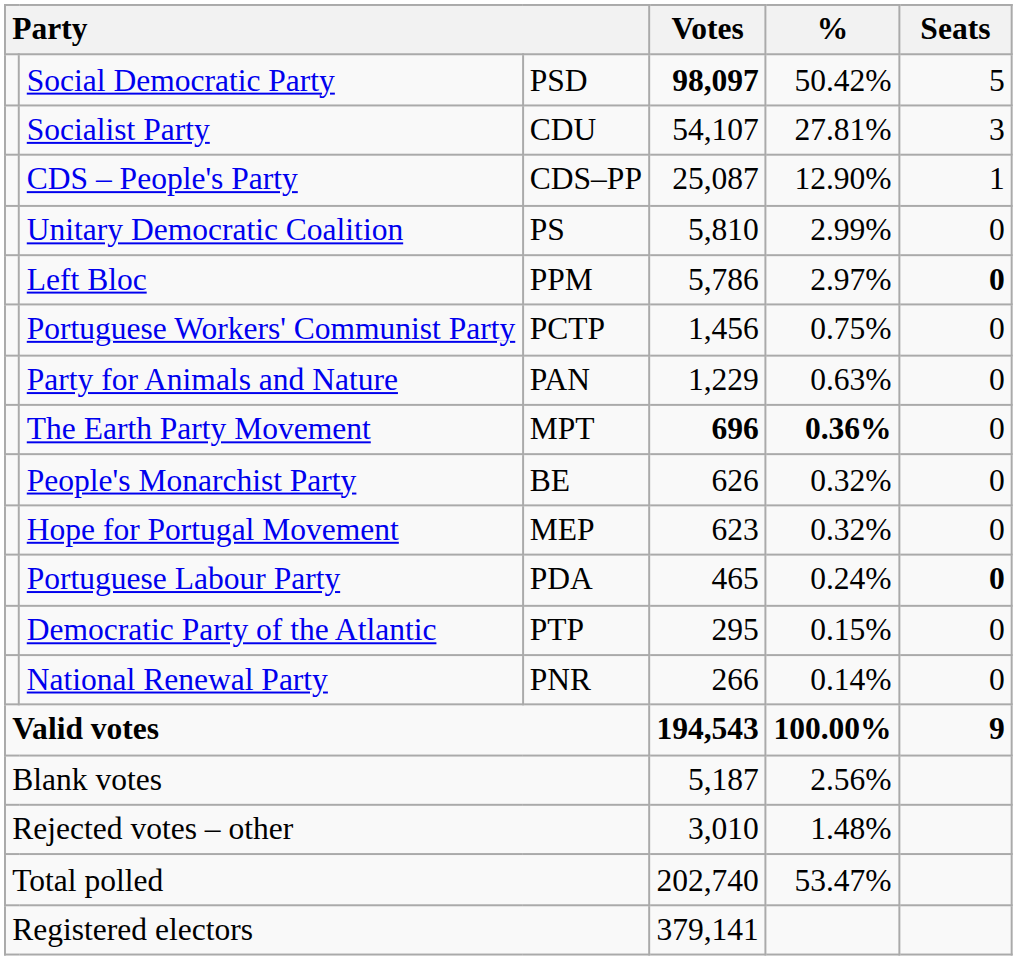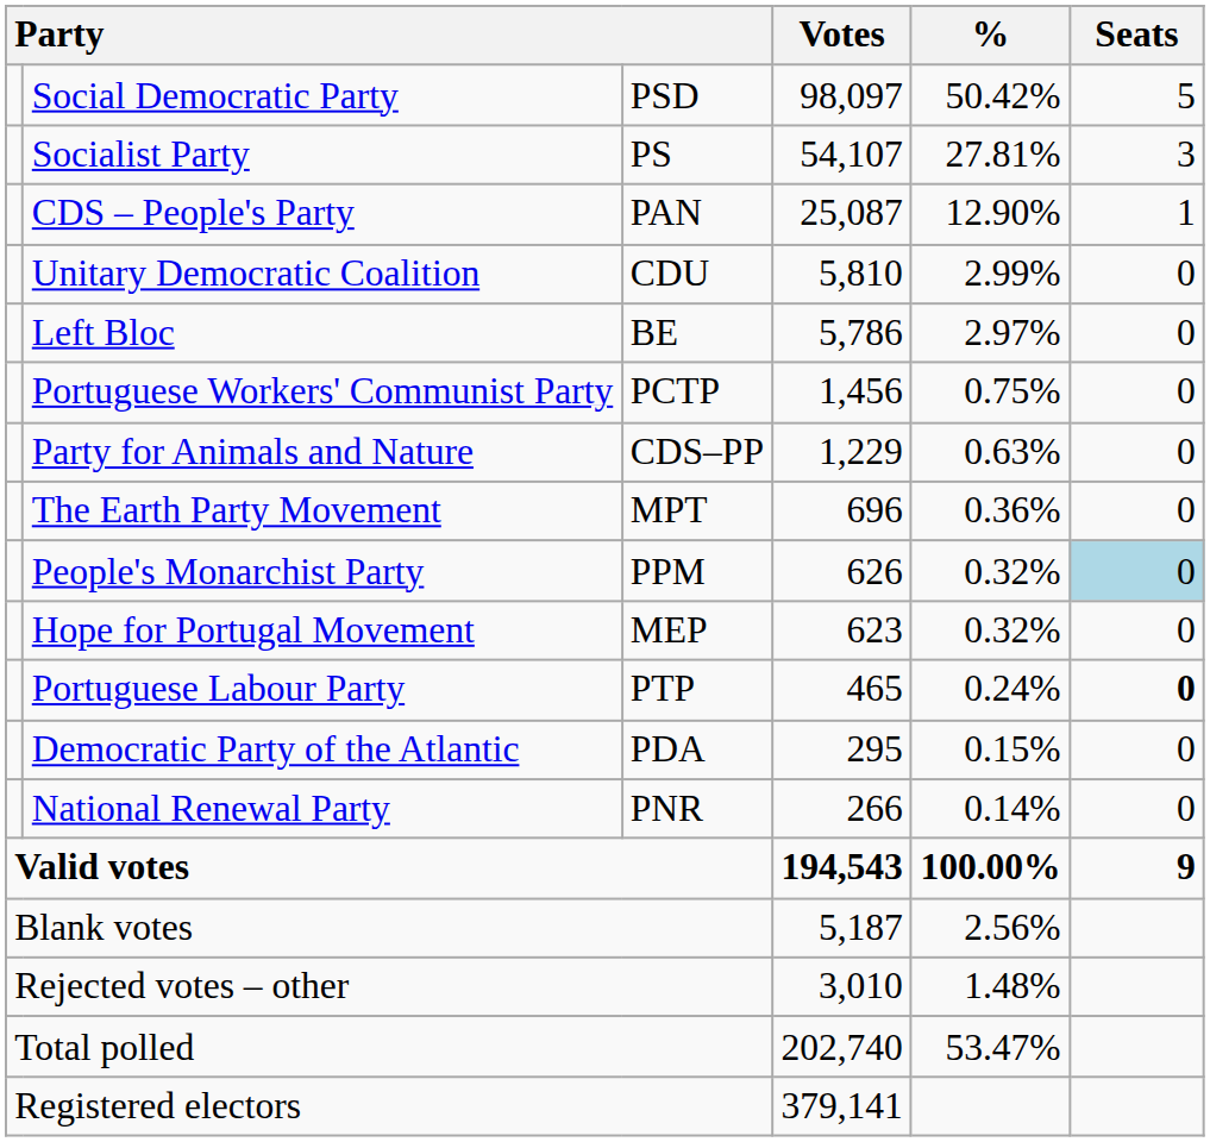Social Democratic Party | Votes: bold -> normal
Socialist Party | column 3: CDU -> PS
CDS – People's Party | column 3: CDS–PP -> PAN
Unitary Democratic Coalition | column 3: PS -> CDU
Left Bloc | column 3: PPM -> BE
Left Bloc | Seats: bold -> normal
Party for Animals and Nature | column 3: PAN -> CDS–PP
The Earth Party Movement | Votes: bold -> normal
The Earth Party Movement | %: bold -> normal
People's Monarchist Party | column 3: BE -> PPM
People's Monarchist Party | Seats: no background -> lightblue background
Portuguese Labour Party | column 3: PDA -> PTP
Democratic Party of the Atlantic | column 3: PTP -> PDA
